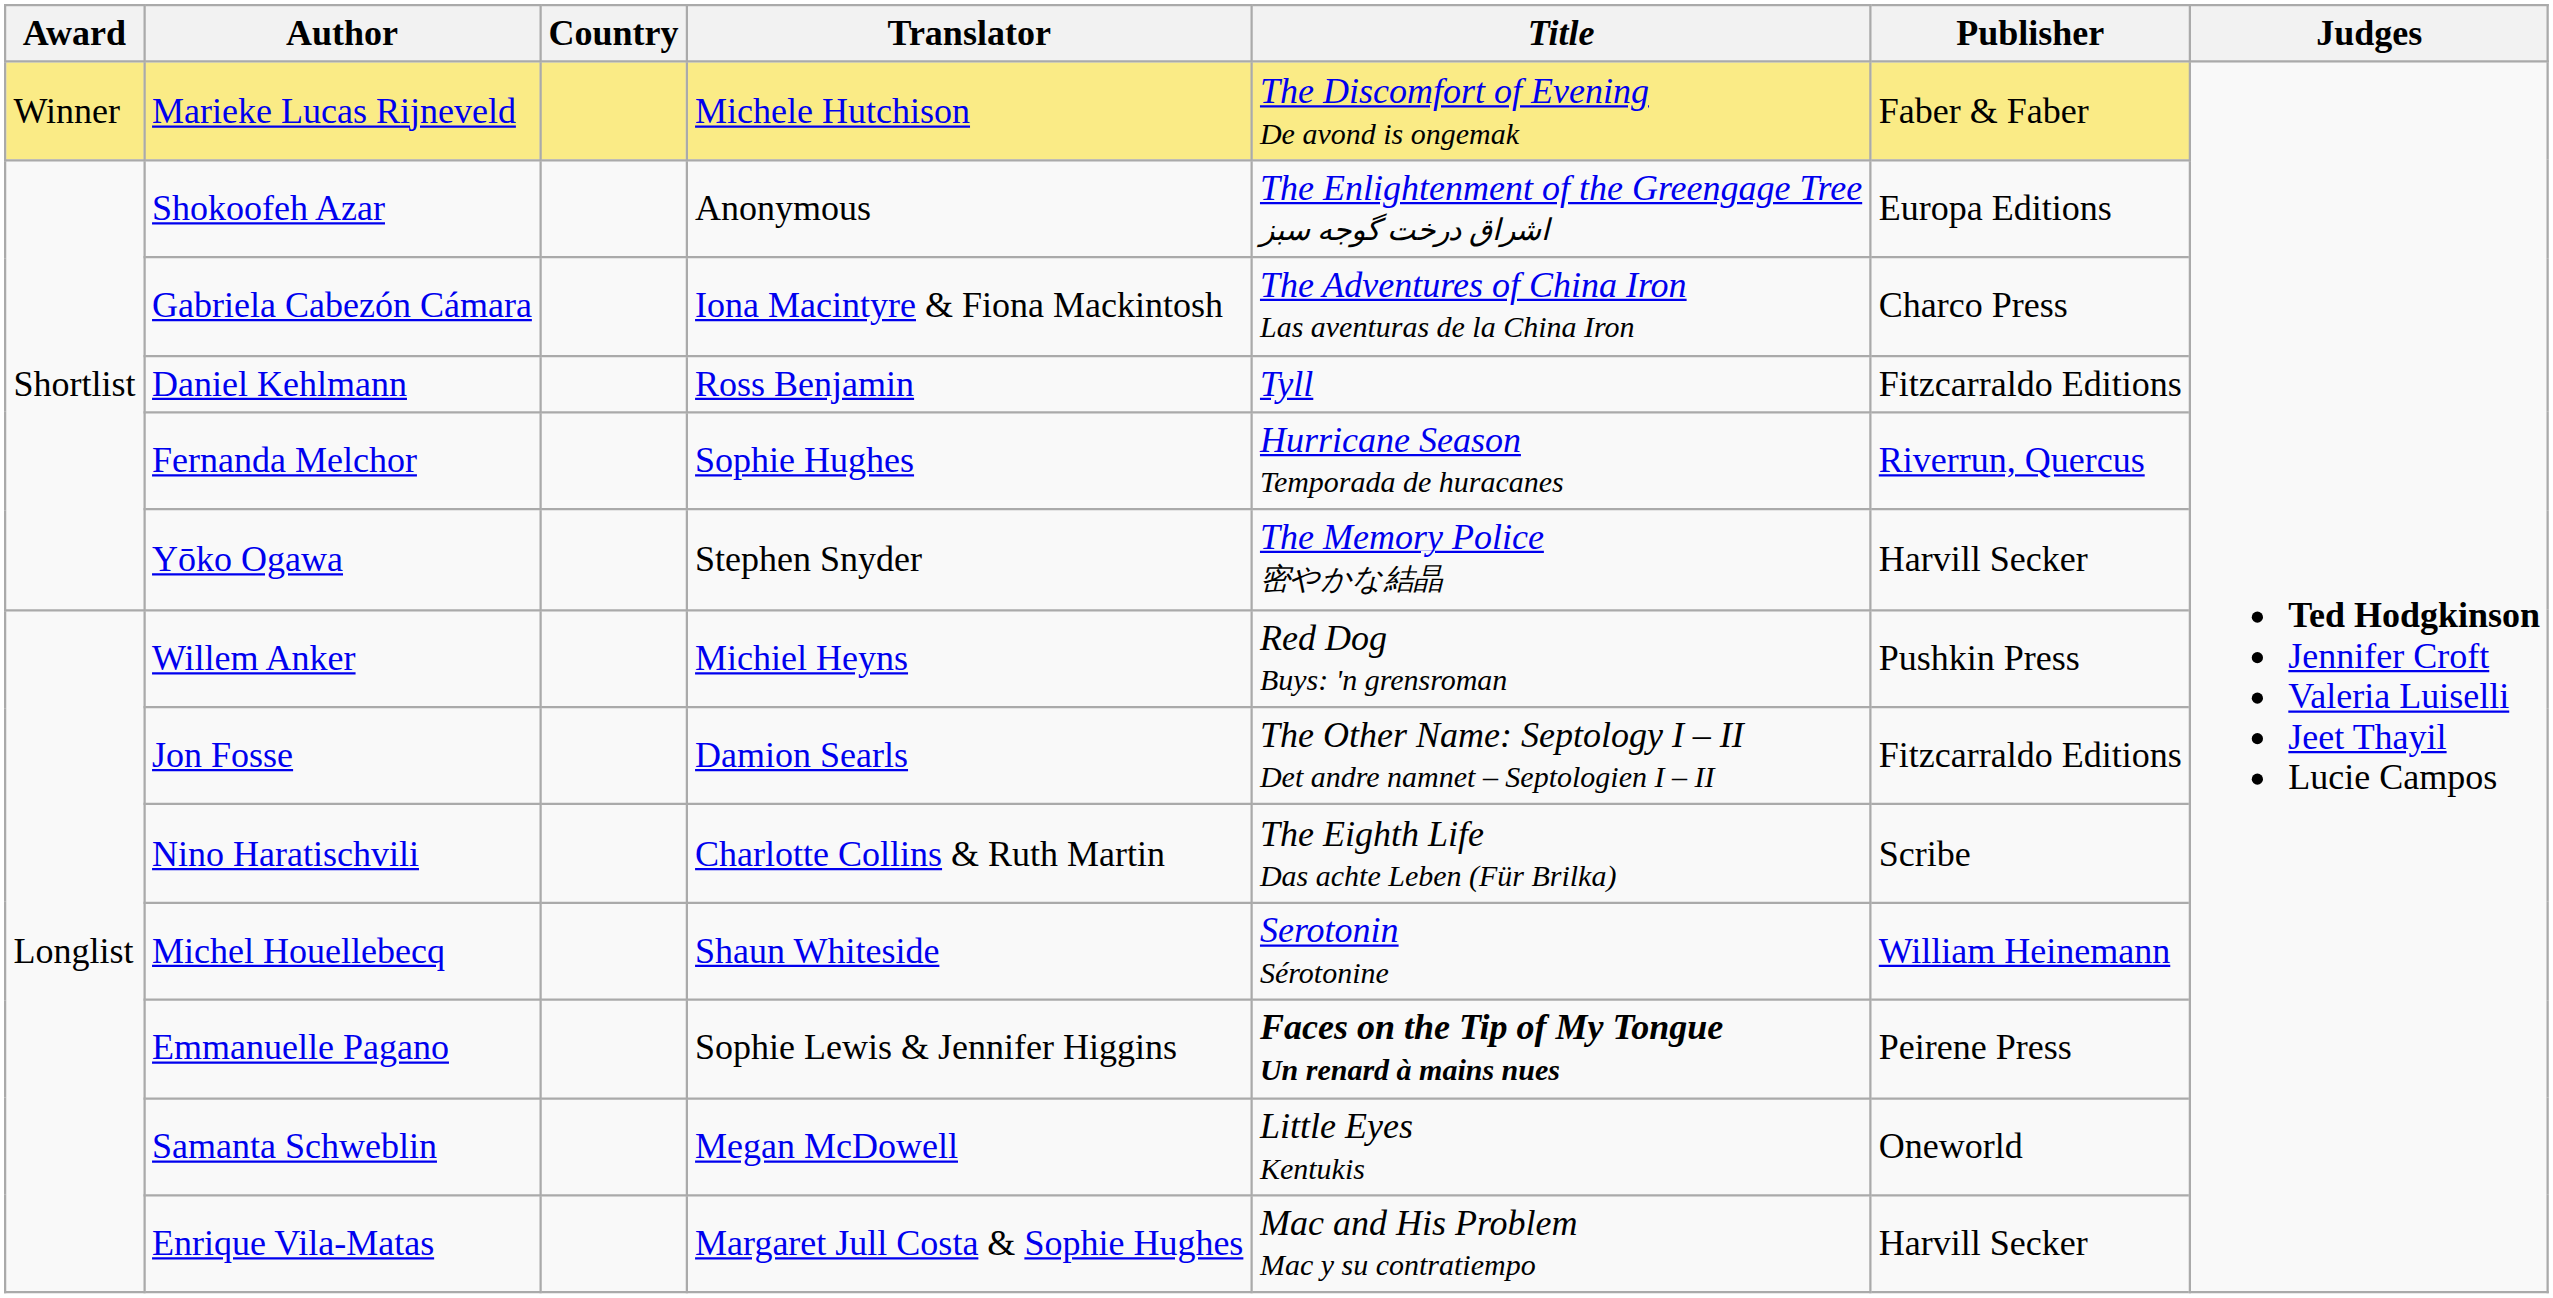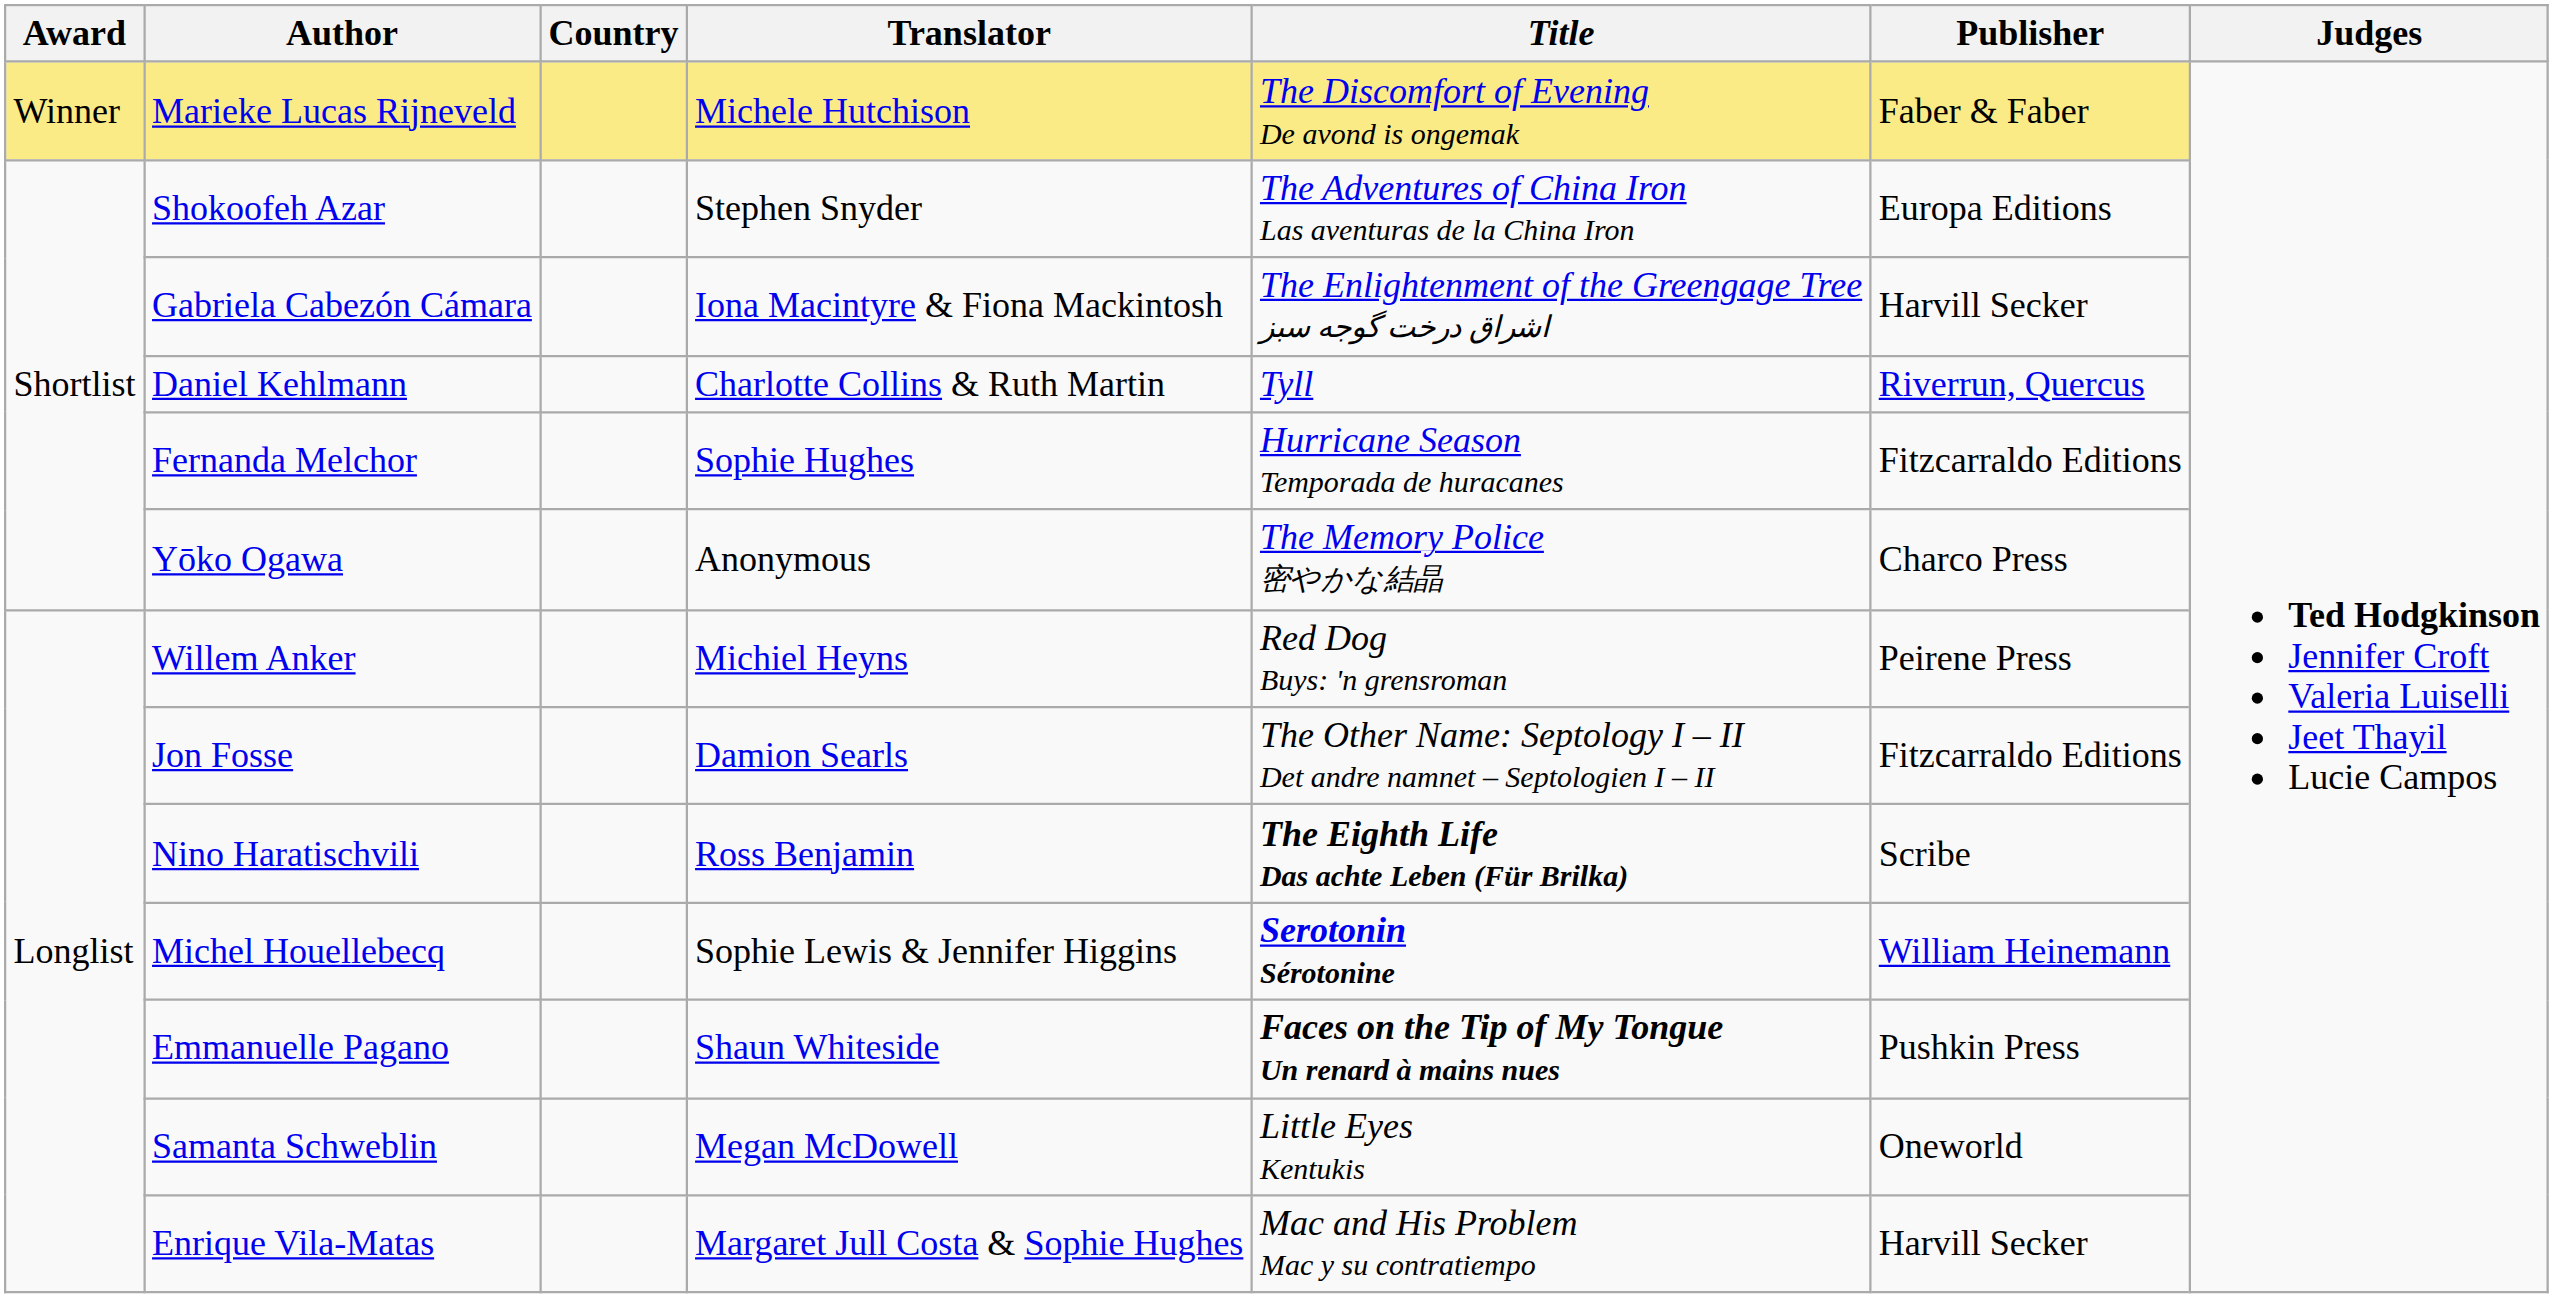Shokoofeh Azar | Translator: Anonymous -> Stephen Snyder
Shokoofeh Azar | Title: The Enlightenment of the Greengage Tree اشراق درخت گوجه سبز -> The Adventures of China Iron Las aventuras de la China Iron
Gabriela Cabezón Cámara | Title: The Adventures of China Iron Las aventuras de la China Iron -> The Enlightenment of the Greengage Tree اشراق درخت گوجه سبز
Gabriela Cabezón Cámara | Publisher: Charco Press -> Harvill Secker
Daniel Kehlmann | Translator: Ross Benjamin -> Charlotte Collins & Ruth Martin
Daniel Kehlmann | Publisher: Fitzcarraldo Editions -> Riverrun, Quercus
Fernanda Melchor | Publisher: Riverrun, Quercus -> Fitzcarraldo Editions
Yōko Ogawa | Translator: Stephen Snyder -> Anonymous
Yōko Ogawa | Publisher: Harvill Secker -> Charco Press
Willem Anker | Publisher: Pushkin Press -> Peirene Press
Nino Haratischvili | Translator: Charlotte Collins & Ruth Martin -> Ross Benjamin
Nino Haratischvili | Title: normal -> bold
Michel Houellebecq | Translator: Shaun Whiteside -> Sophie Lewis & Jennifer Higgins
Michel Houellebecq | Title: normal -> bold
Emmanuelle Pagano | Translator: Sophie Lewis & Jennifer Higgins -> Shaun Whiteside
Emmanuelle Pagano | Publisher: Peirene Press -> Pushkin Press
